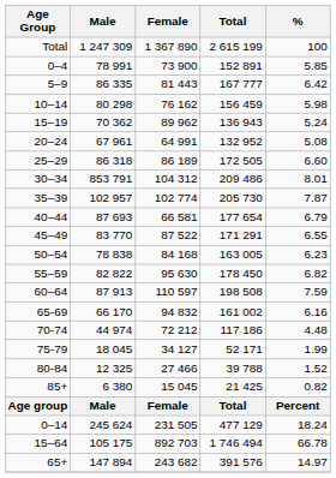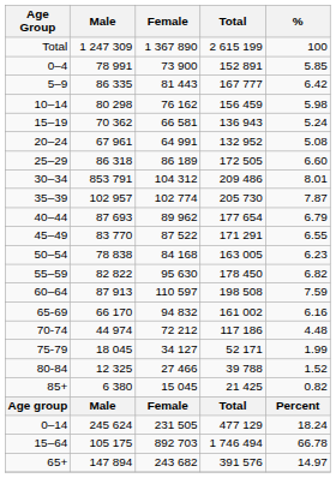15–19 | Female: 89 962 -> 66 581
40–44 | Female: 66 581 -> 89 962
